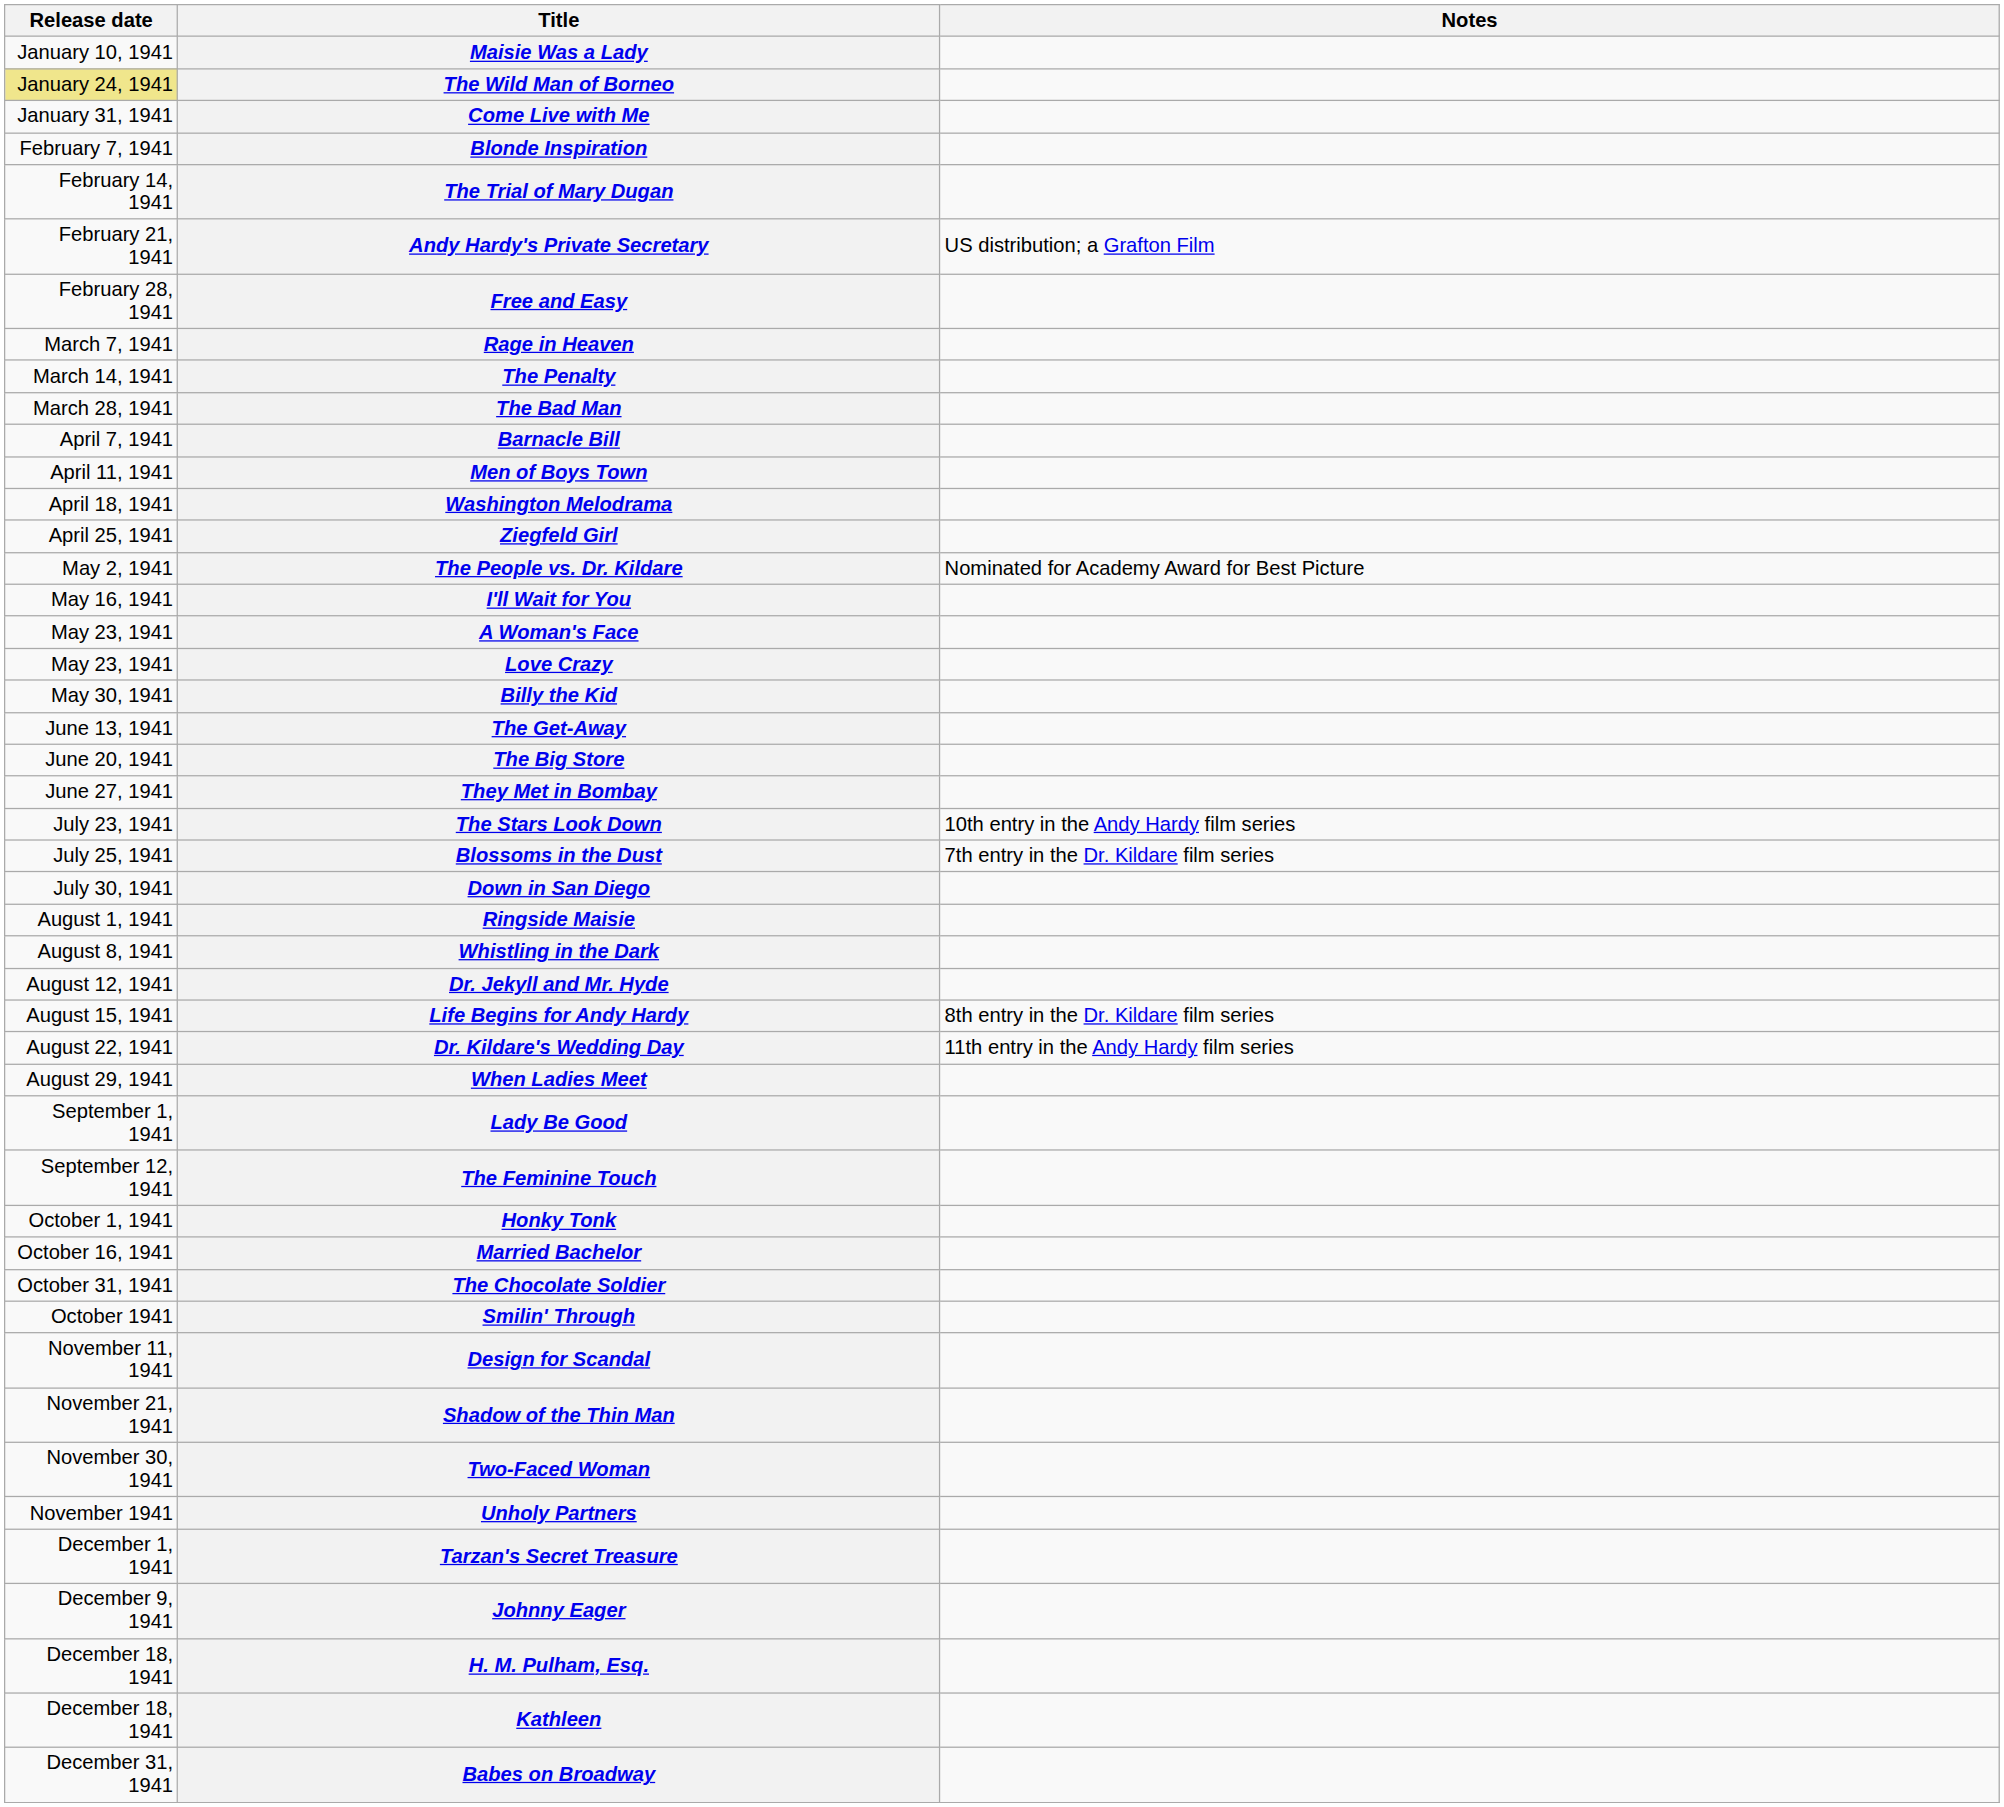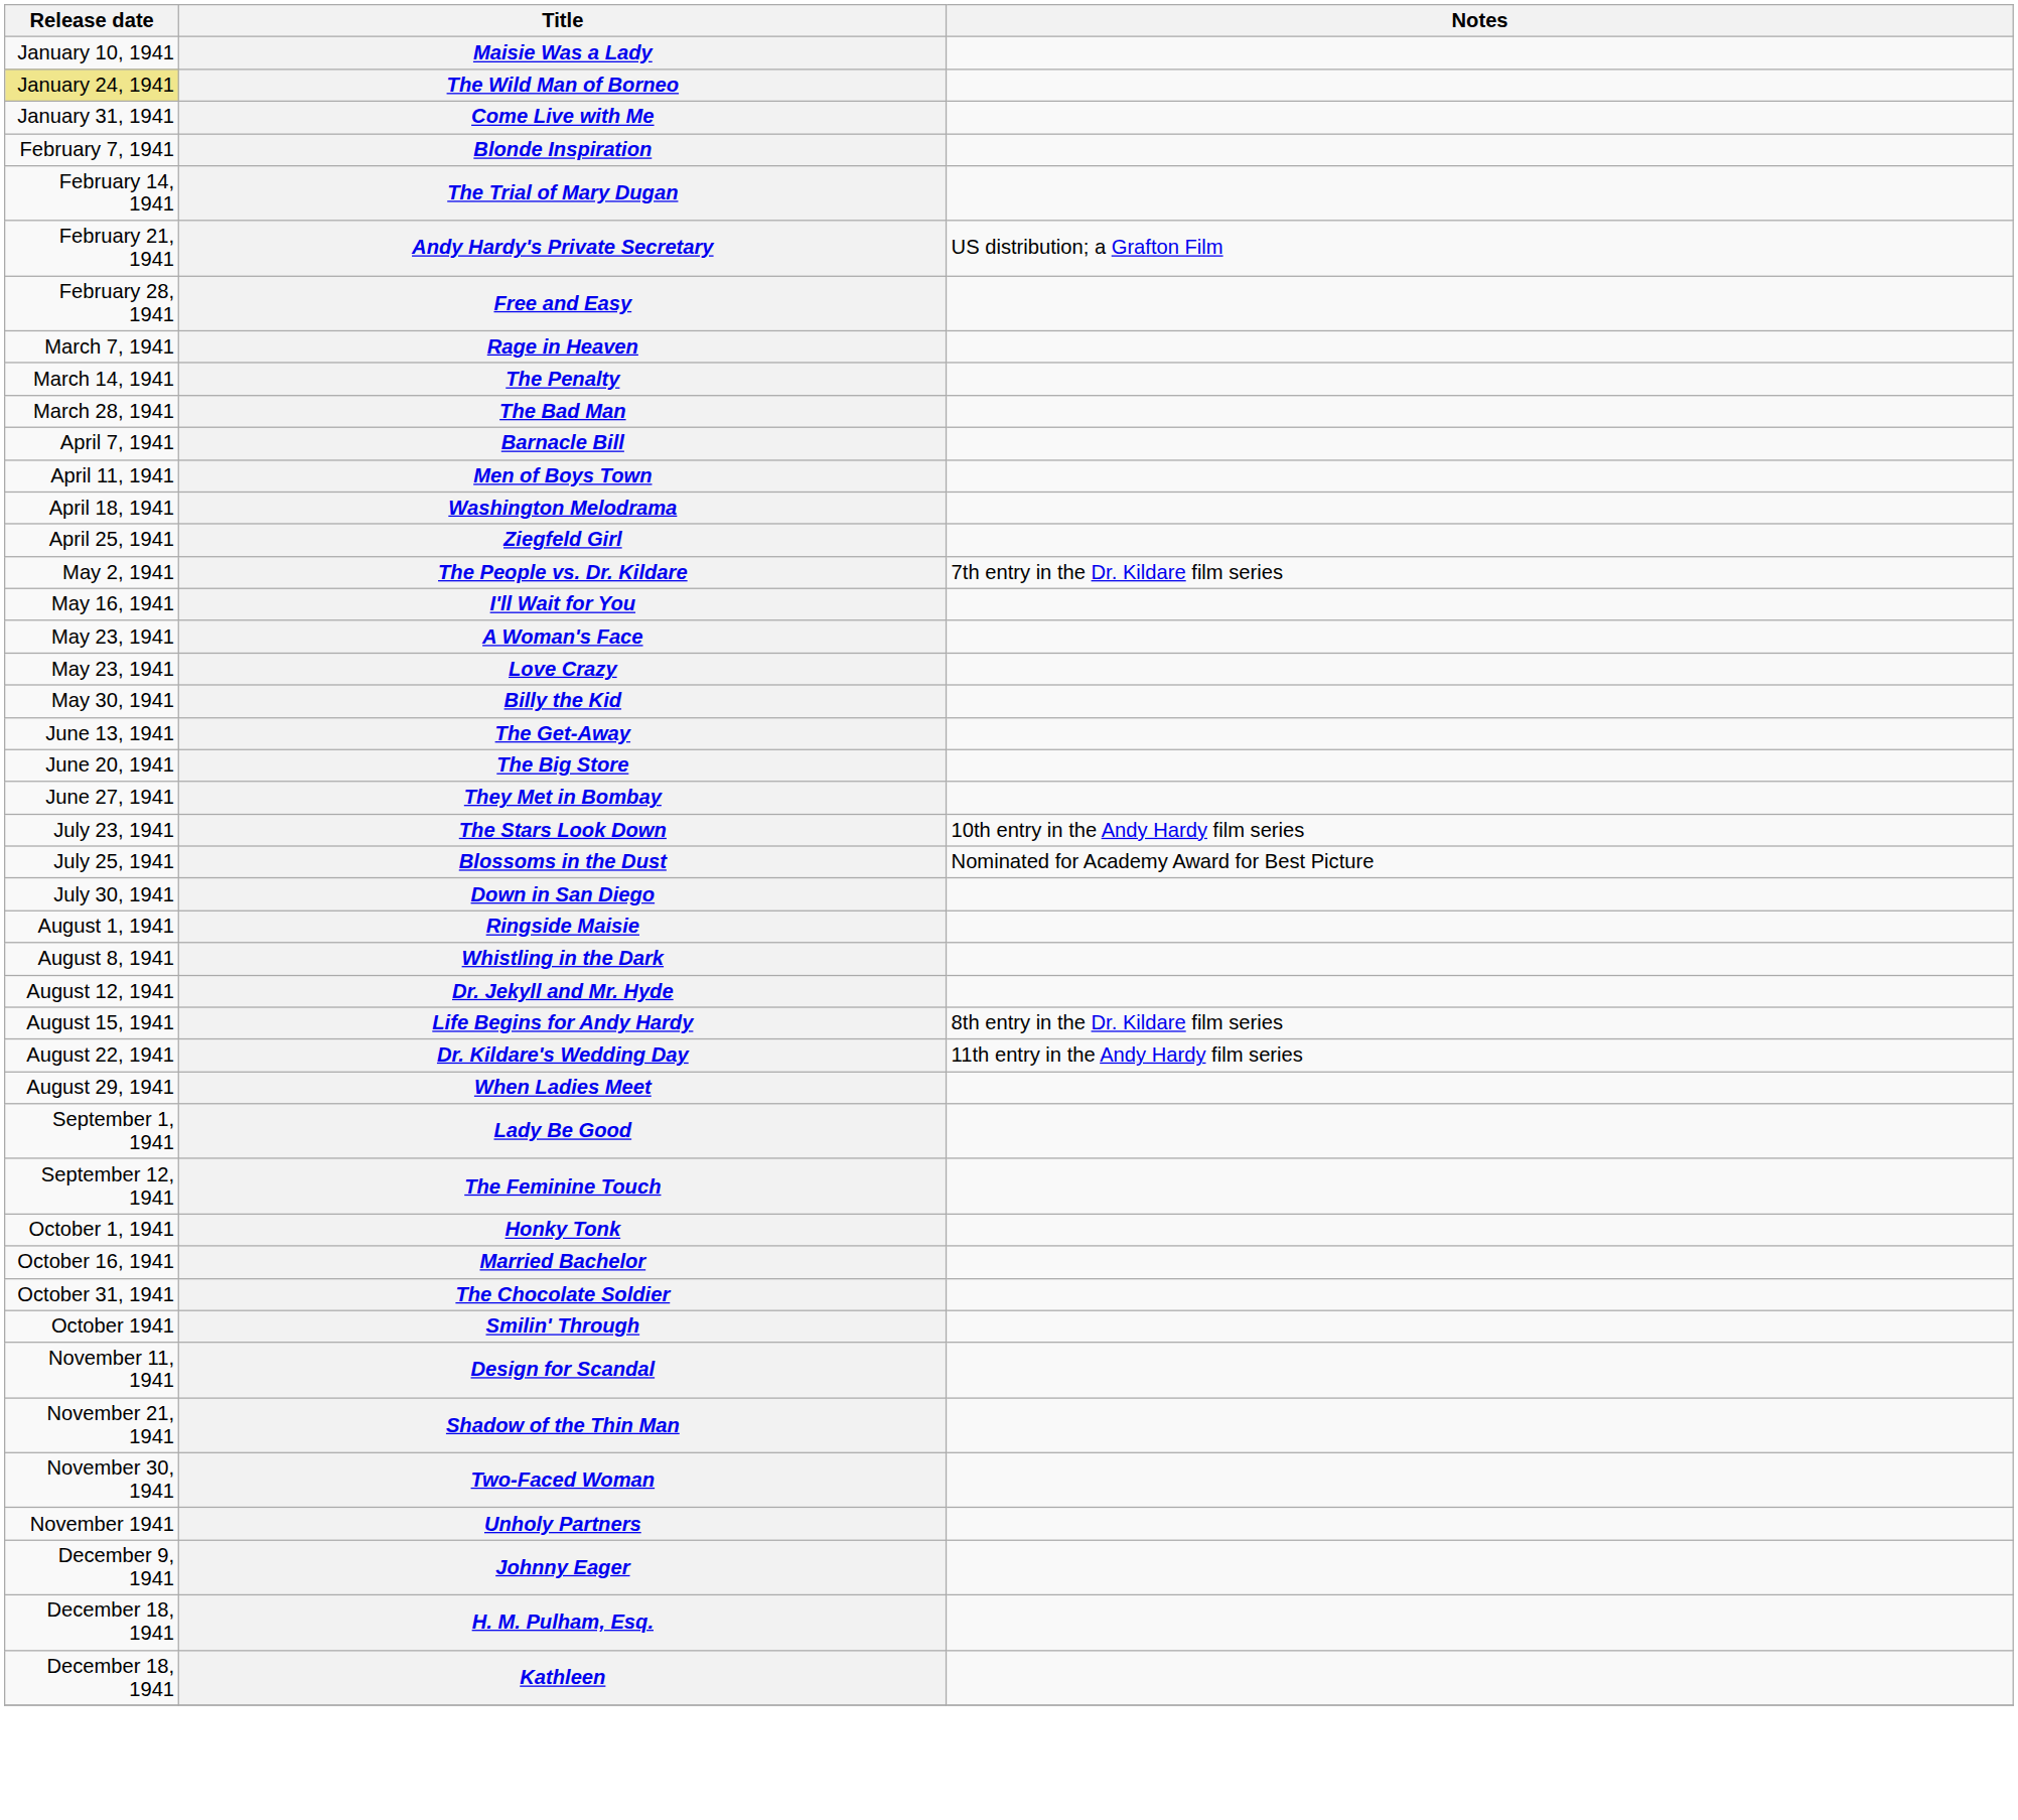The People vs. Dr. Kildare | Notes: Nominated for Academy Award for Best Picture -> 7th entry in the Dr. Kildare film series
Blossoms in the Dust | Notes: 7th entry in the Dr. Kildare film series -> Nominated for Academy Award for Best Picture
- row: December 1, 1941 | Tarzan's Secret Treasure
- row: December 31, 1941 | Babes on Broadway
